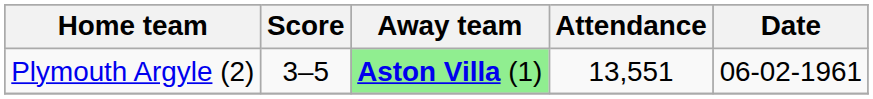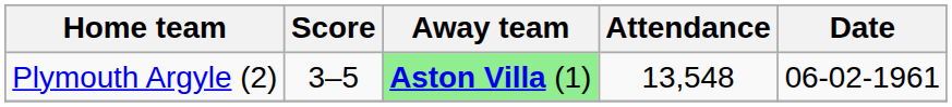Plymouth Argyle (2) | Attendance: 13,551 -> 13,548
